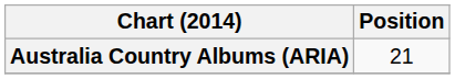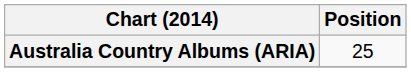Australia Country Albums (ARIA) | Position: 21 -> 25
